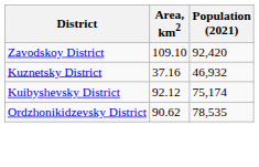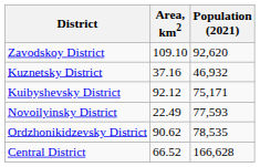Zavodskoy District | Population (2021): 92,420 -> 92,620
Kuibyshevsky District | Population (2021): 75,174 -> 75,171
+ row: Novoilyinsky District | 22.49 | 77,593
+ row: Central District | 66.52 | 166,628
